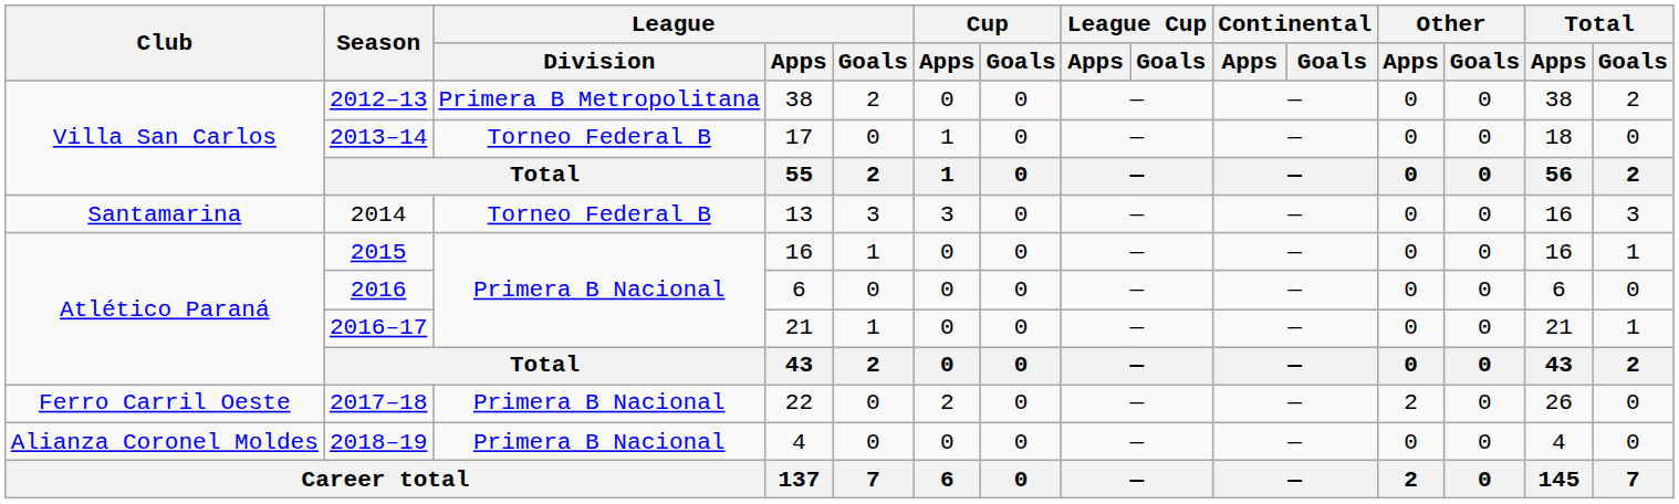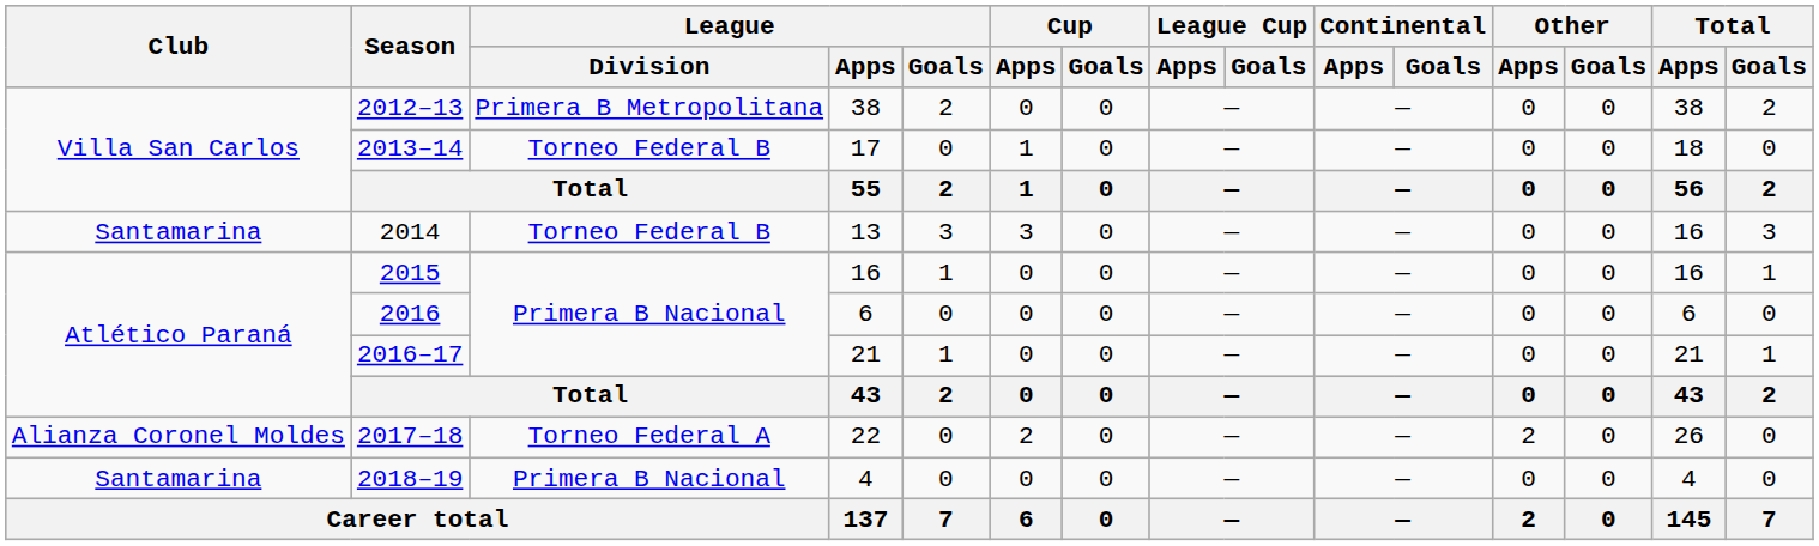2017–18 | Club: Ferro Carril Oeste -> Alianza Coronel Moldes
2017–18 | League / Division: Primera B Nacional -> Torneo Federal A
2018–19 | Club: Alianza Coronel Moldes -> Santamarina
